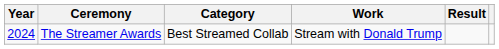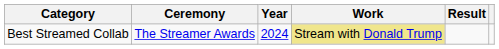columns swapped: Year <-> Category
The Streamer Awards | Work: no background -> khaki background
